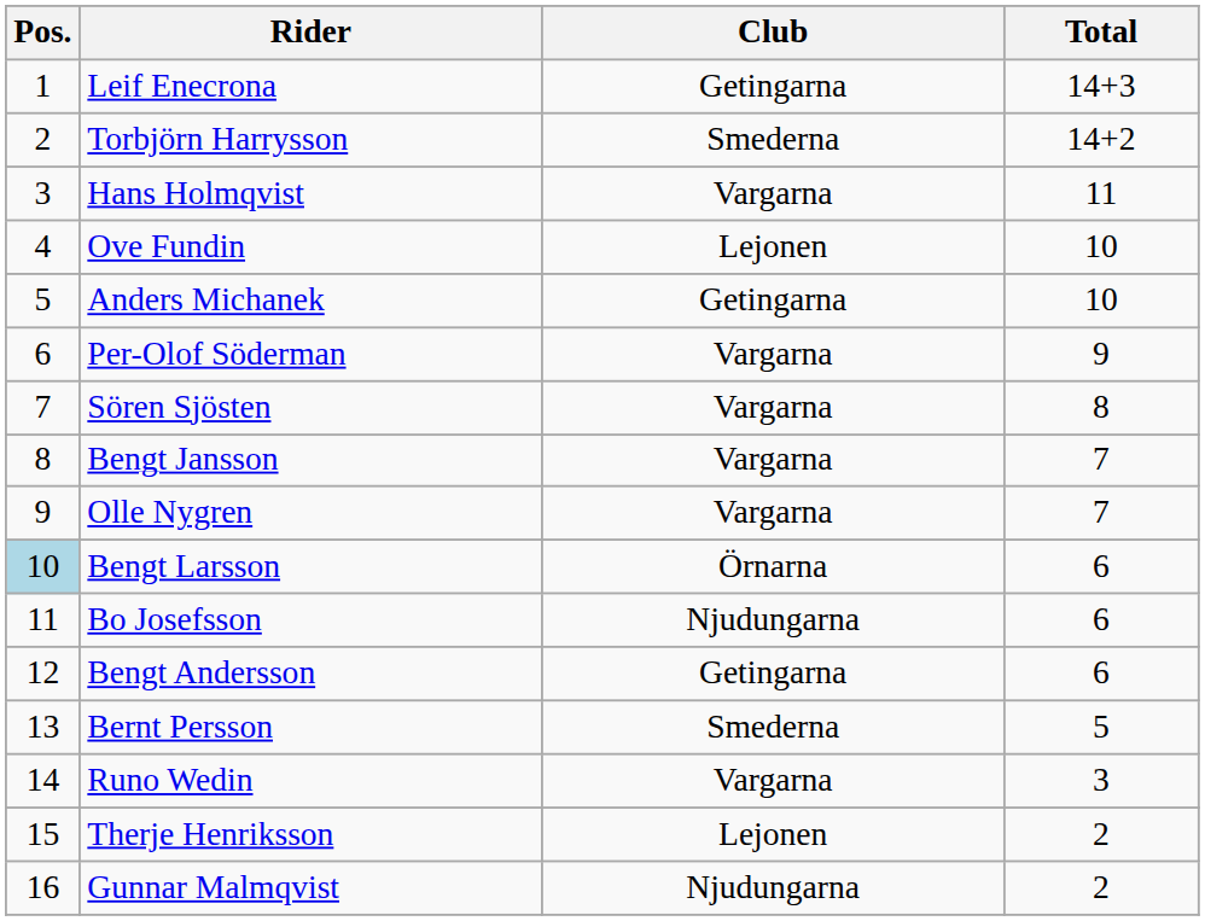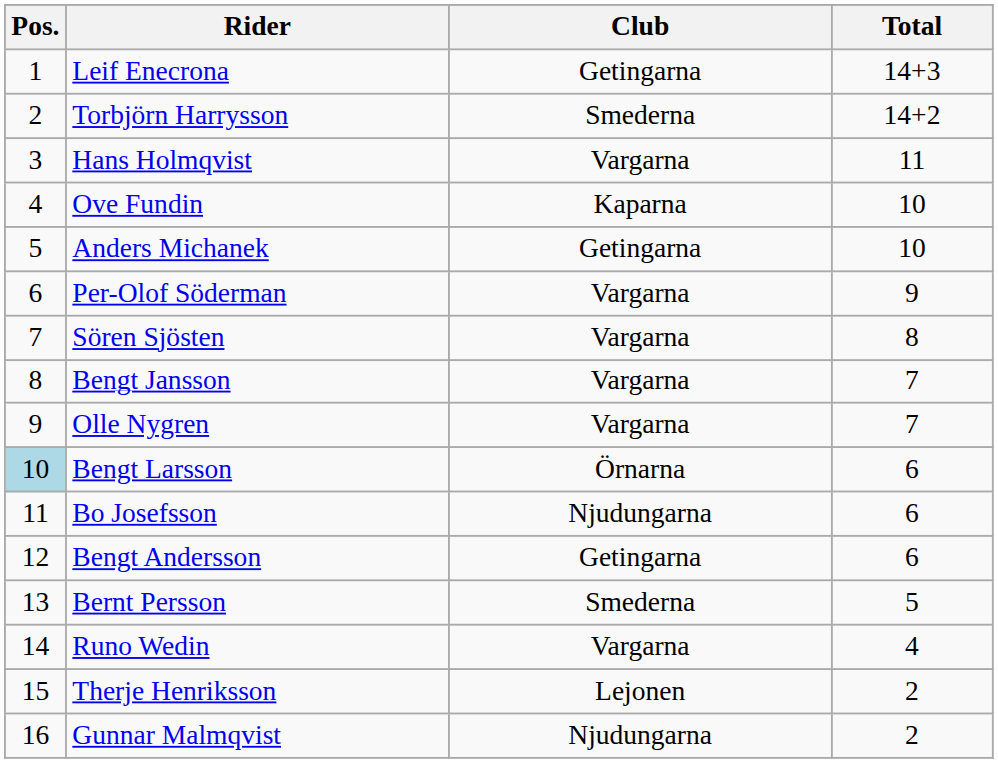Ove Fundin | Club: Lejonen -> Kaparna
Runo Wedin | Total: 3 -> 4
